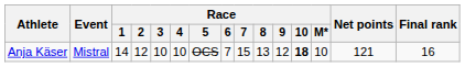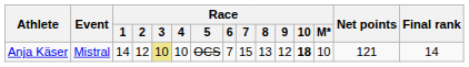Anja Käser | Race / 3: no background -> khaki background
Anja Käser | Final rank: 16 -> 14
